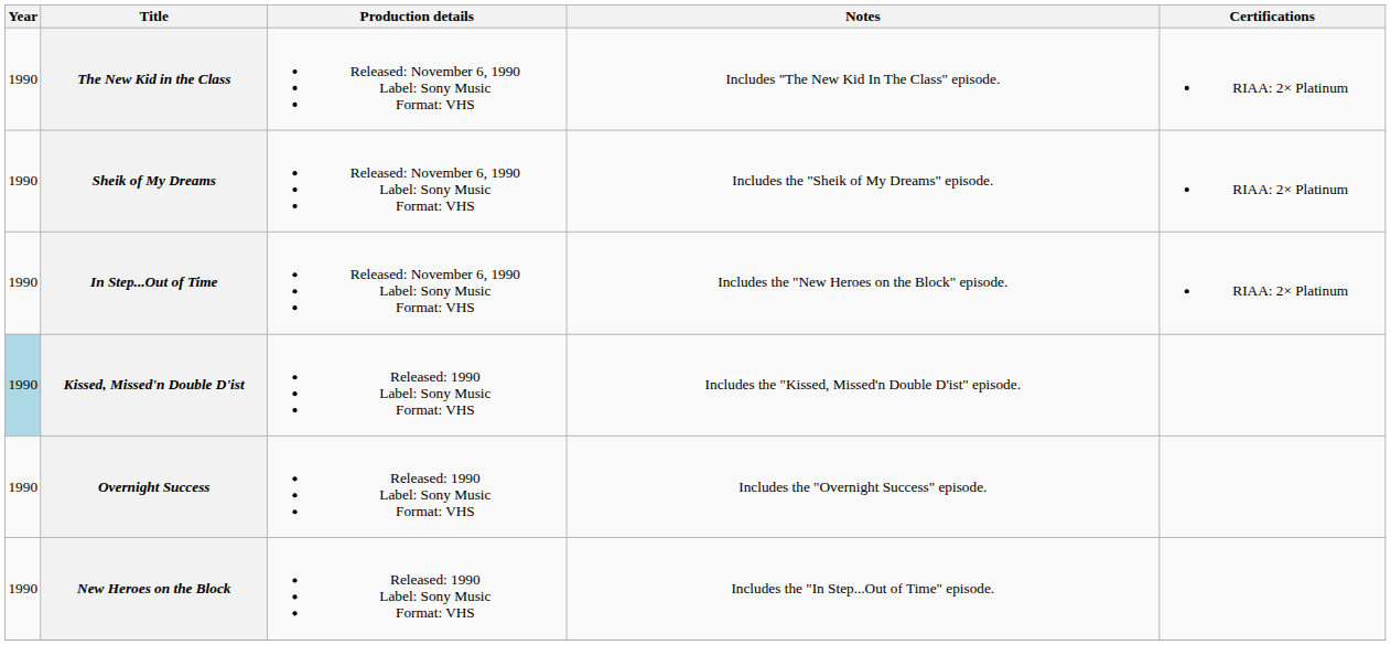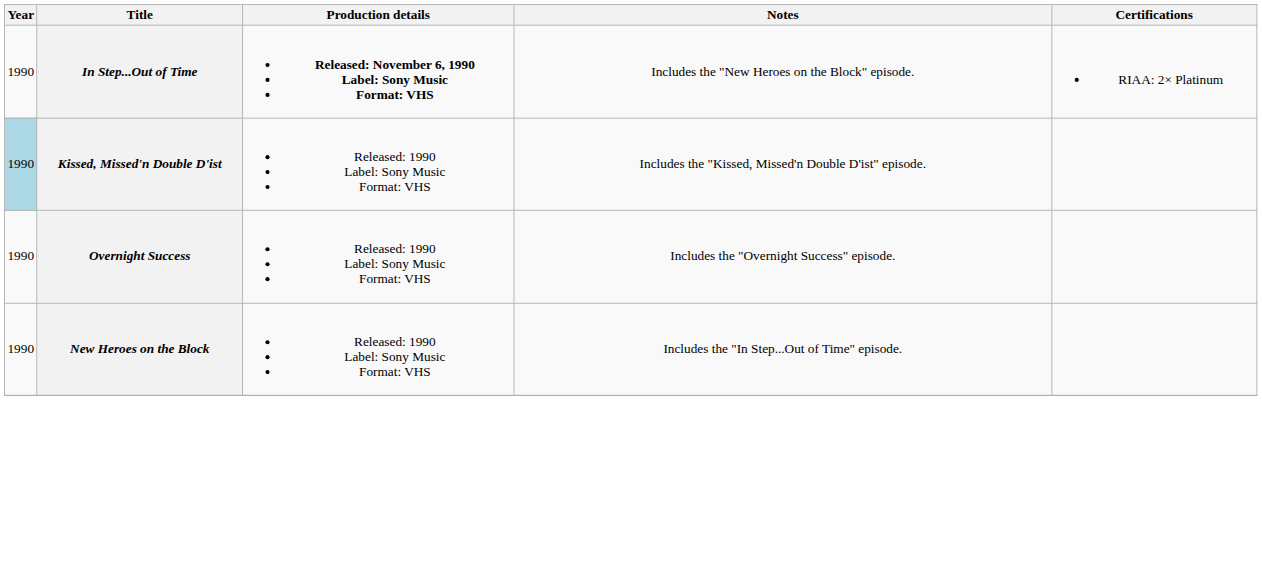- row: 1990 | The New Kid in the Class | Released: November 6, 1990 Label: Sony Music Format: VHS | Includes "The New Kid In The Class" episode. | RIAA: 2× Platinum
- row: 1990 | Sheik of My Dreams | Released: November 6, 1990 Label: Sony Music Format: VHS | Includes the "Sheik of My Dreams" episode. | RIAA: 2× Platinum
In Step...Out of Time | Production details: normal -> bold
